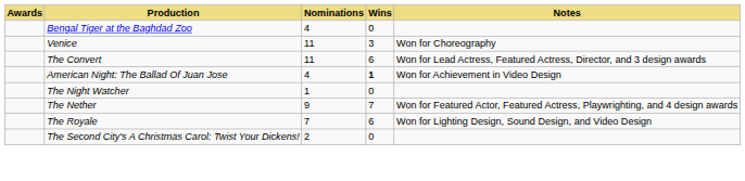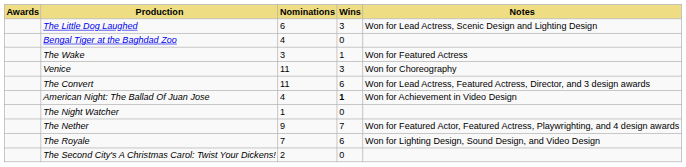+ row: The Little Dog Laughed | 6 | 3 | Won for Lead Actress, Scenic Design and Lighting Design
+ row: The Wake | 3 | 1 | Won for Featured Actress
